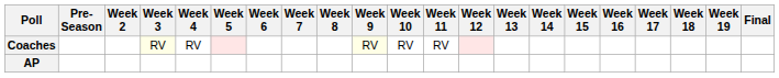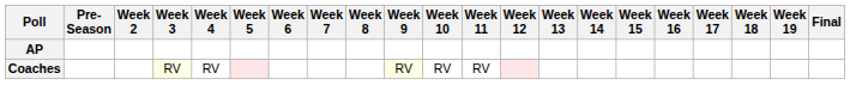rows swapped: AP <-> Coaches
